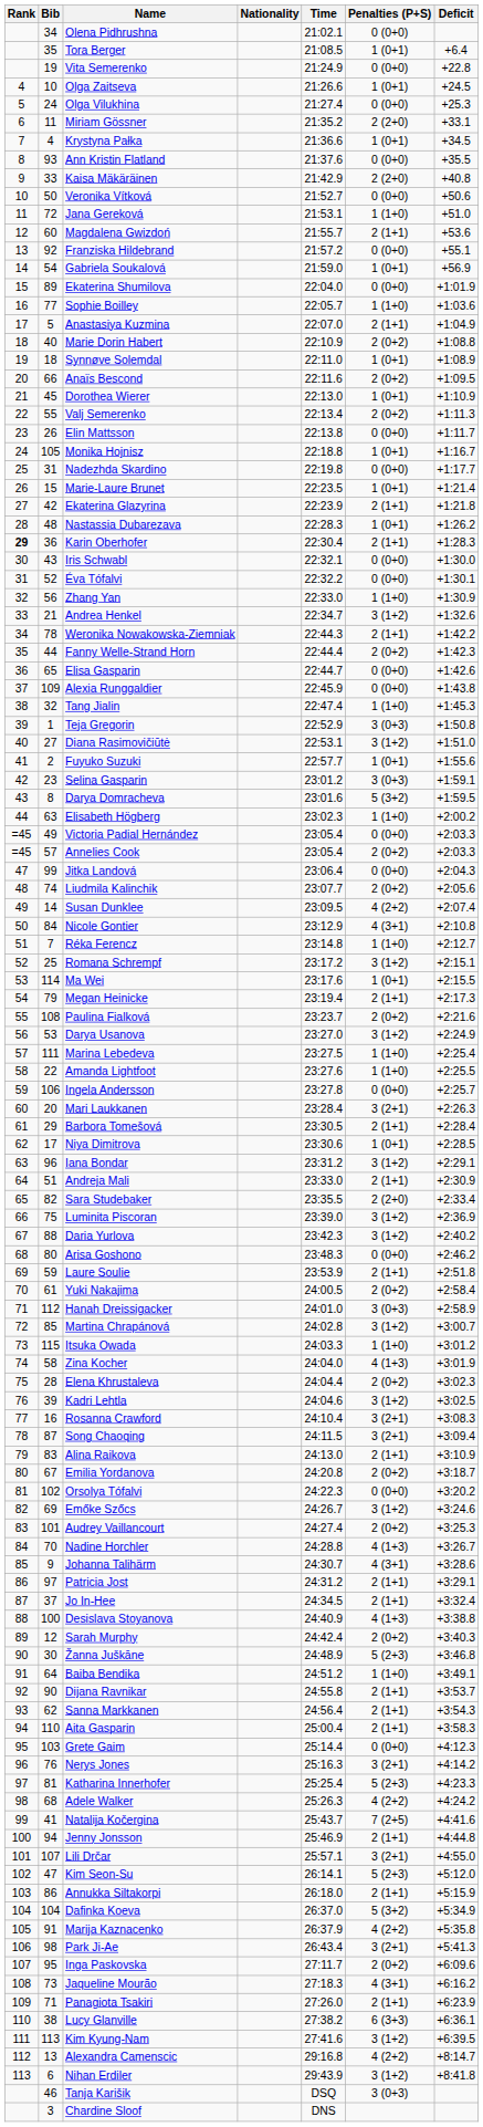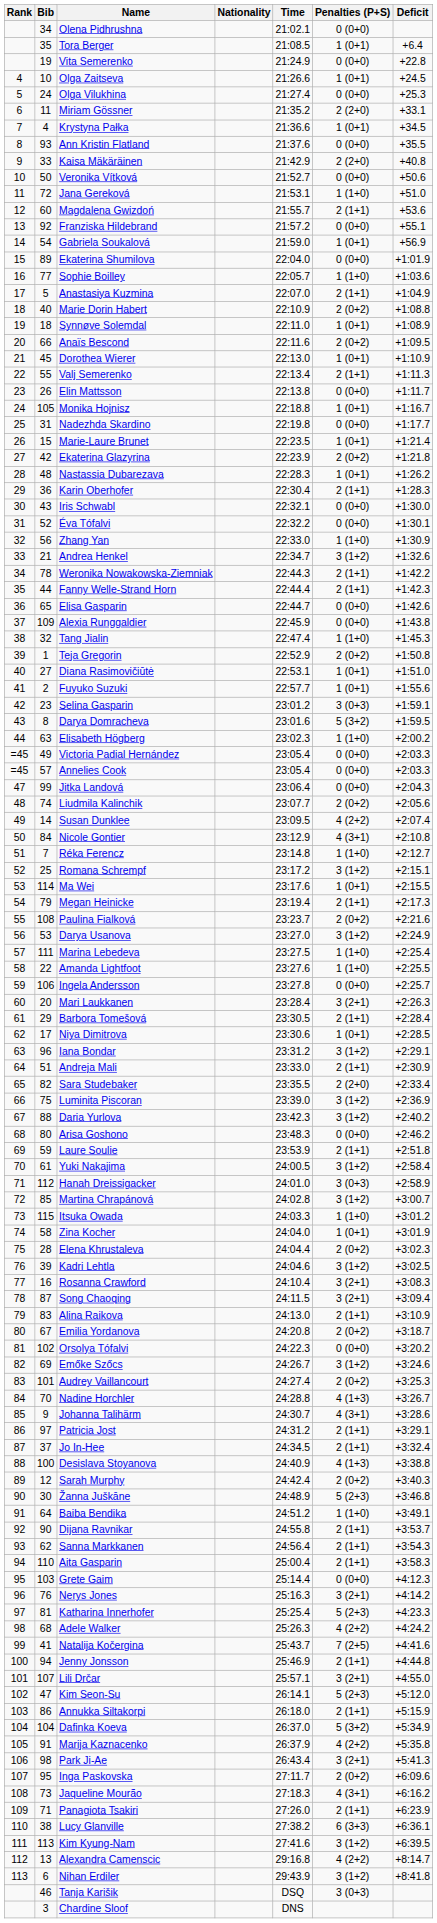Valj Semerenko | Penalties (P+S): 2 (0+2) -> 2 (1+1)
Ekaterina Glazyrina | Penalties (P+S): 2 (1+1) -> 2 (0+2)
Karin Oberhofer | Rank: bold -> normal
Fanny Welle-Strand Horn | Penalties (P+S): 2 (0+2) -> 2 (1+1)
Teja Gregorin | Penalties (P+S): 3 (0+3) -> 2 (0+2)
Diana Rasimovičiūtė | Penalties (P+S): 3 (1+2) -> 1 (0+1)
Annelies Cook | Penalties (P+S): 2 (0+2) -> 0 (0+0)
Yuki Nakajima | Penalties (P+S): 2 (0+2) -> 3 (1+2)
Zina Kocher | Penalties (P+S): 4 (1+3) -> 1 (0+1)
